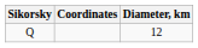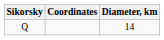Q | Diameter, km: 12 -> 14
